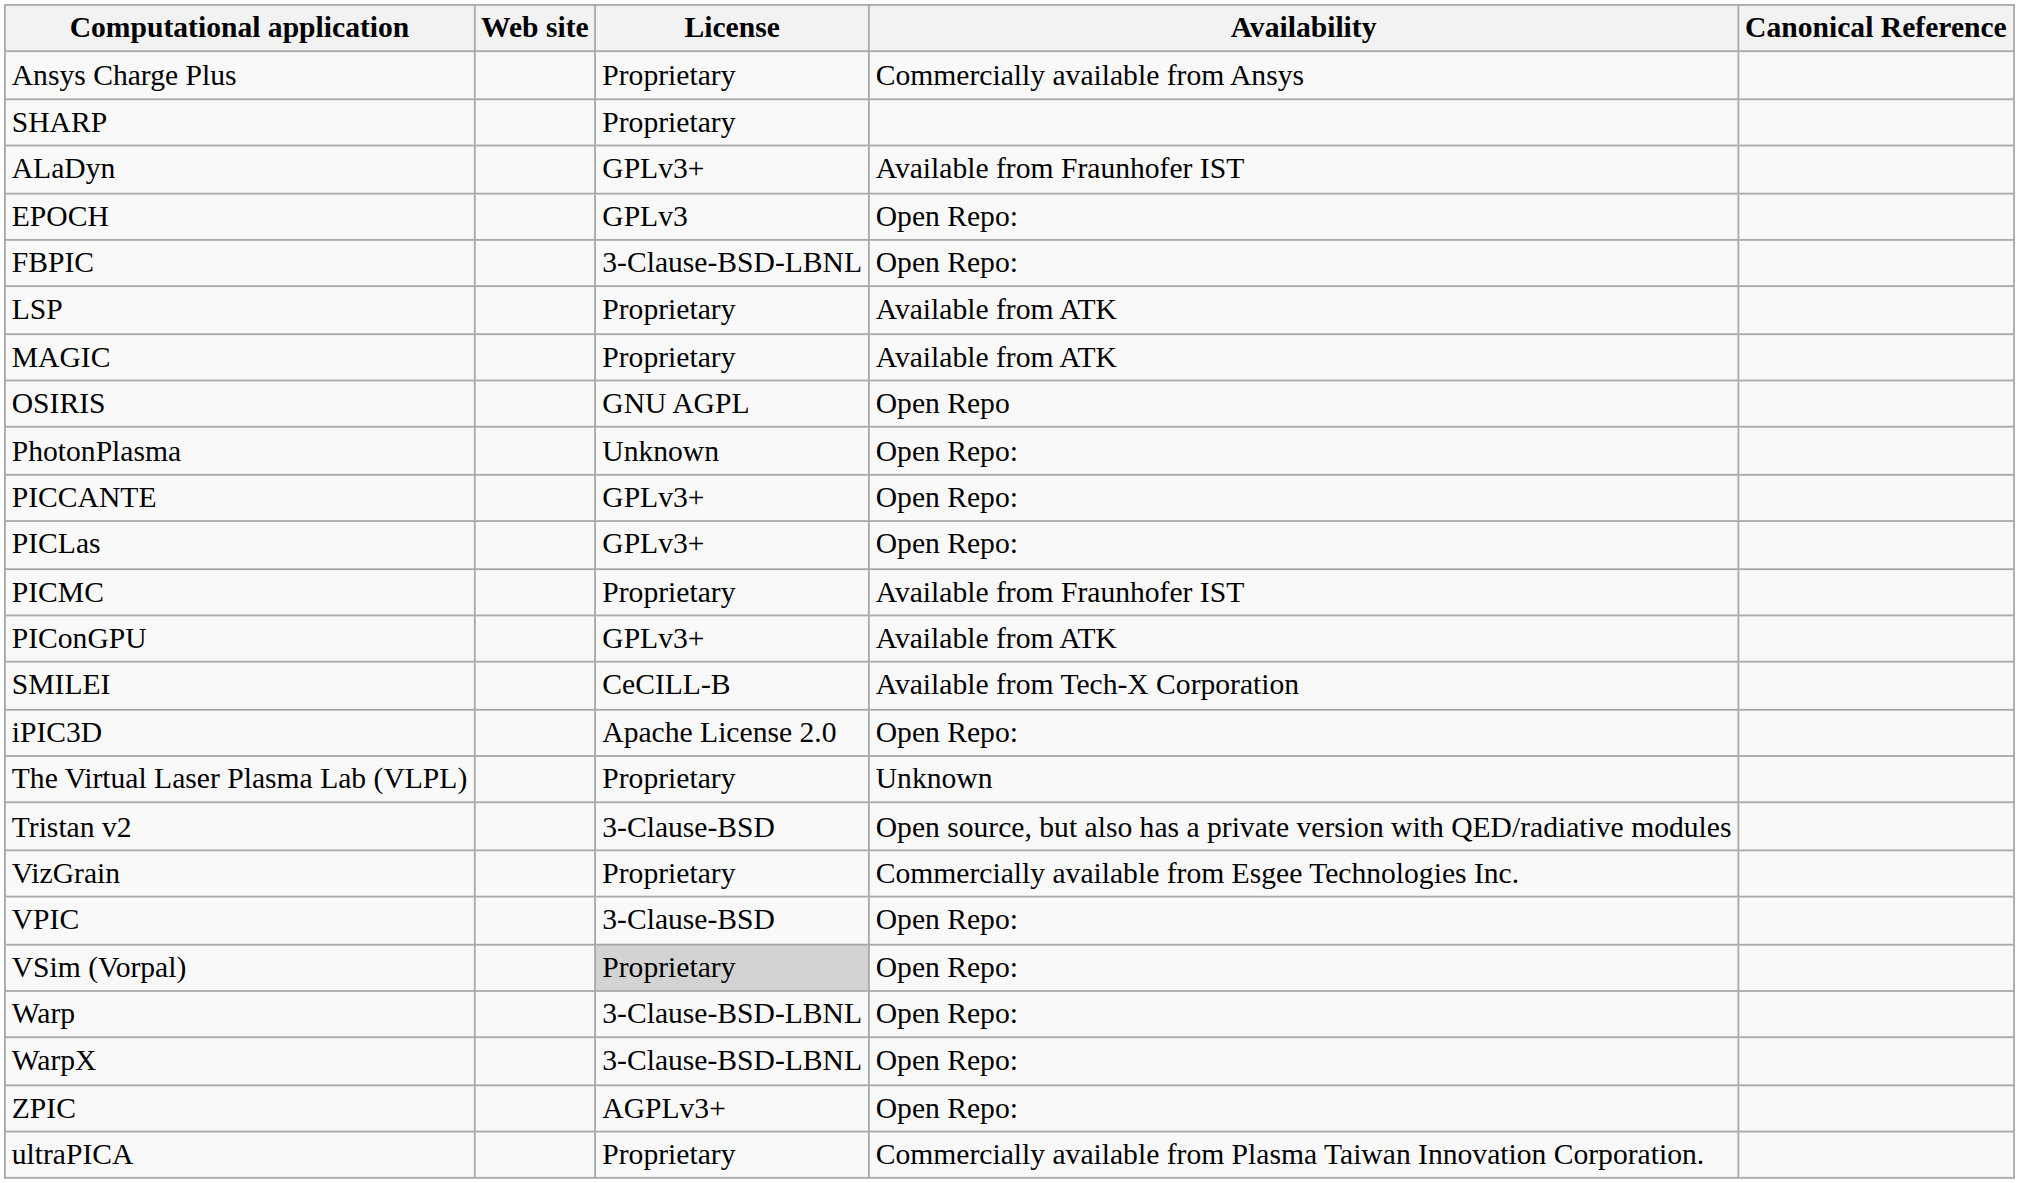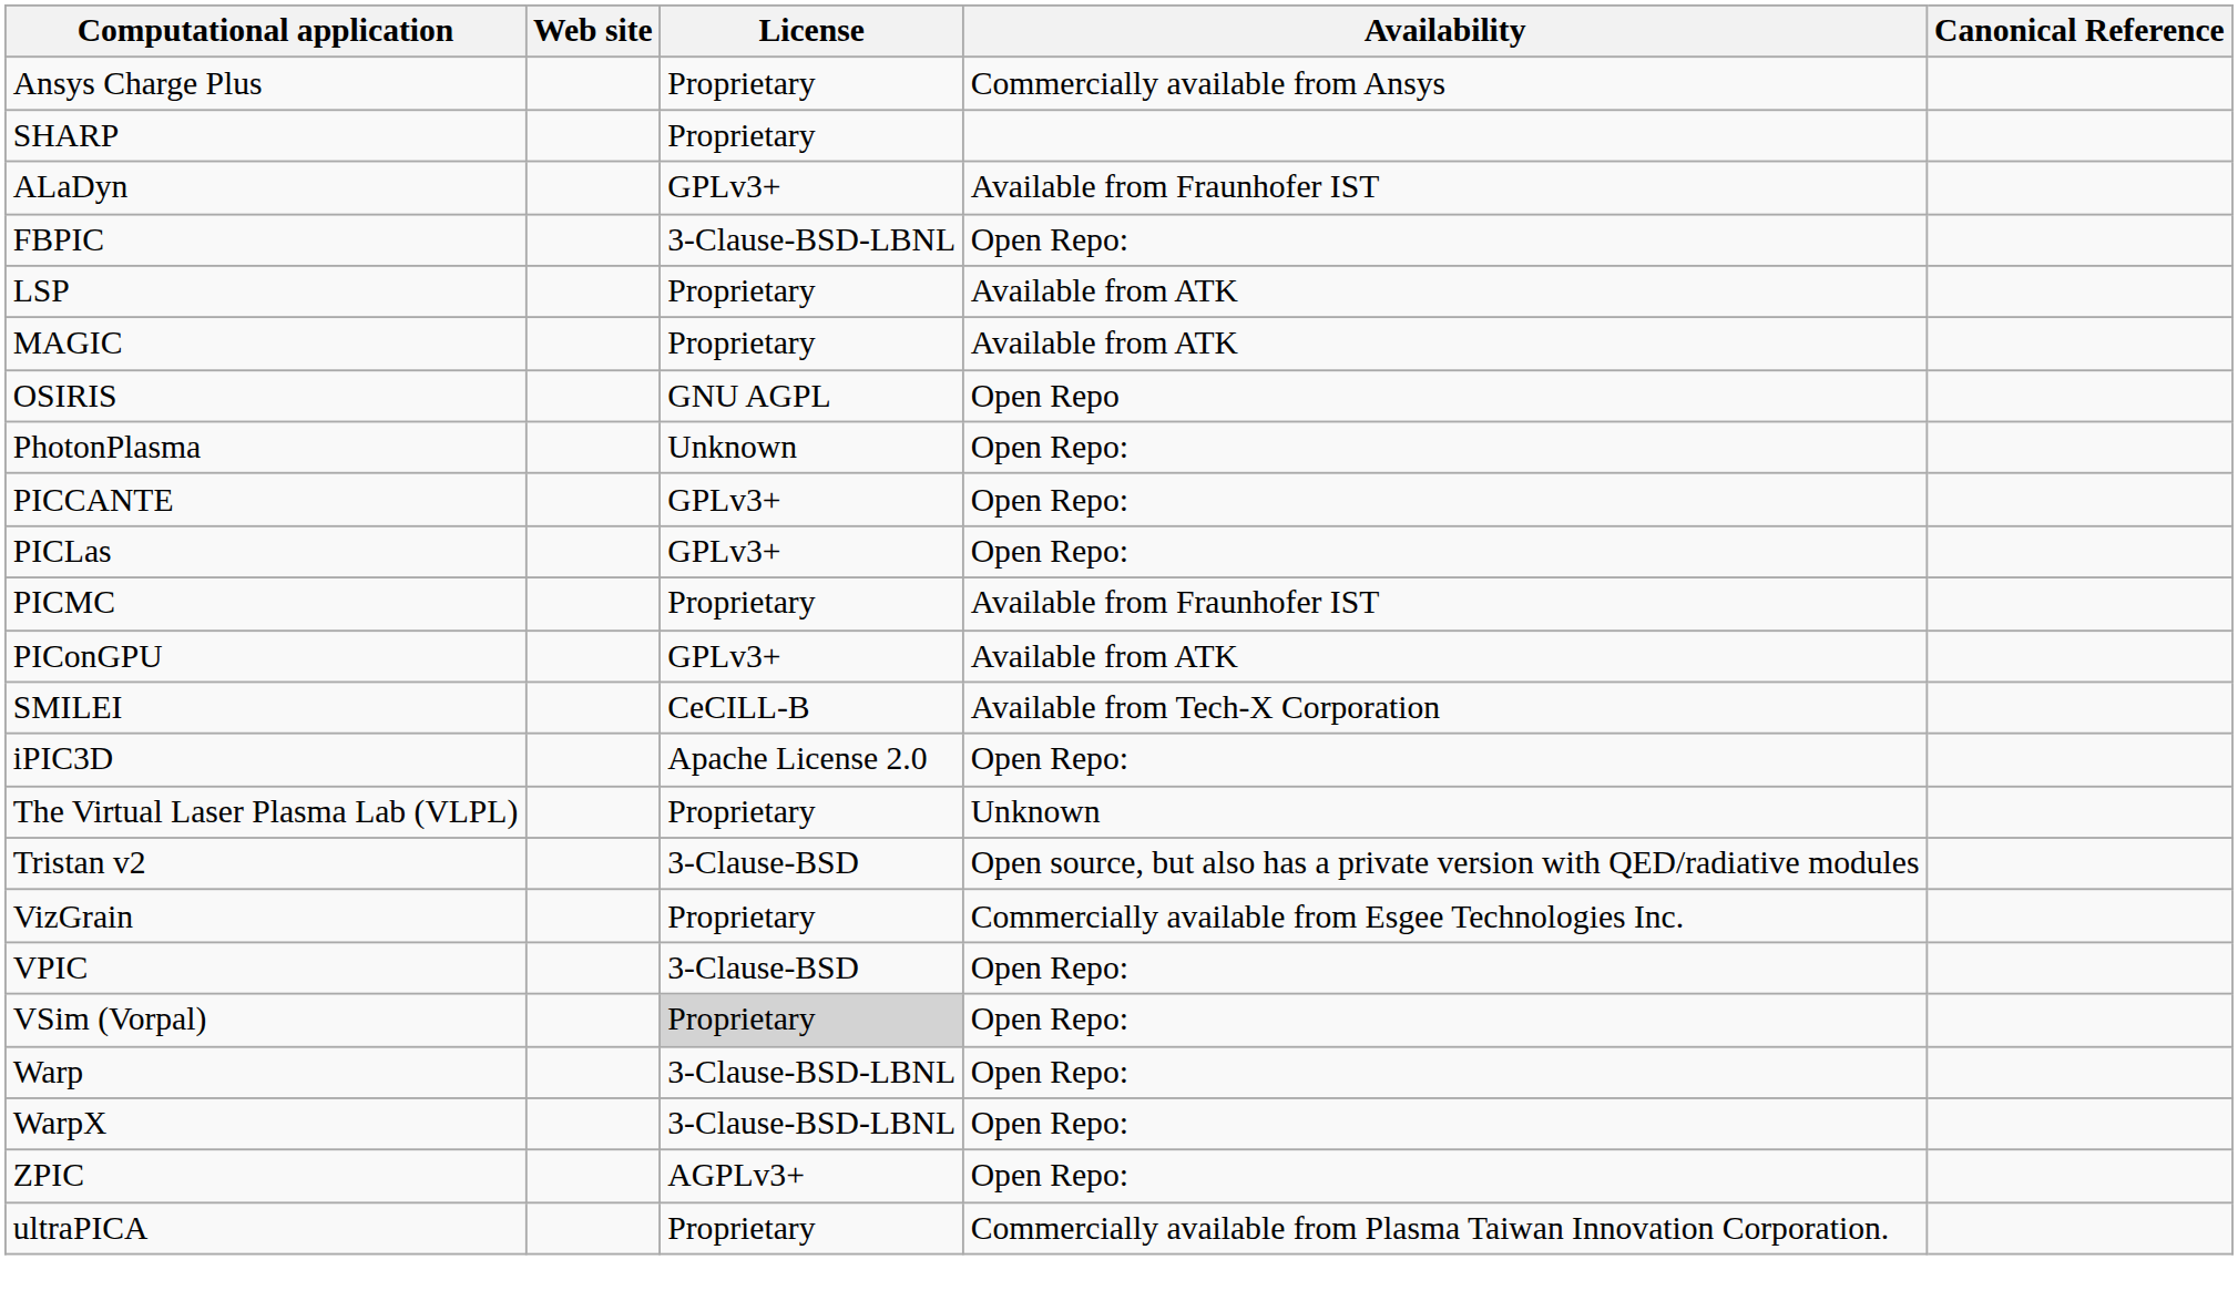- row: EPOCH | GPLv3 | Open Repo:
